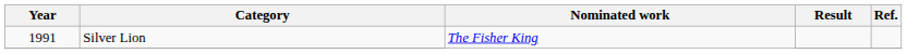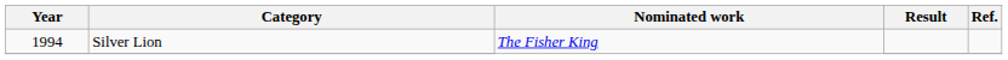Silver Lion | Year: 1991 -> 1994
